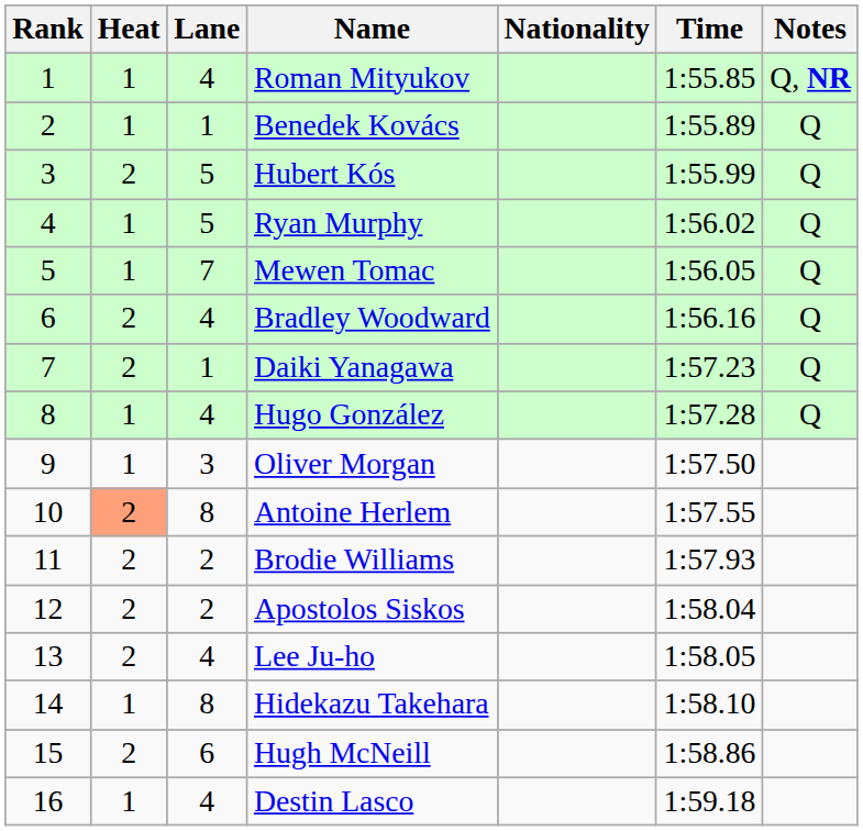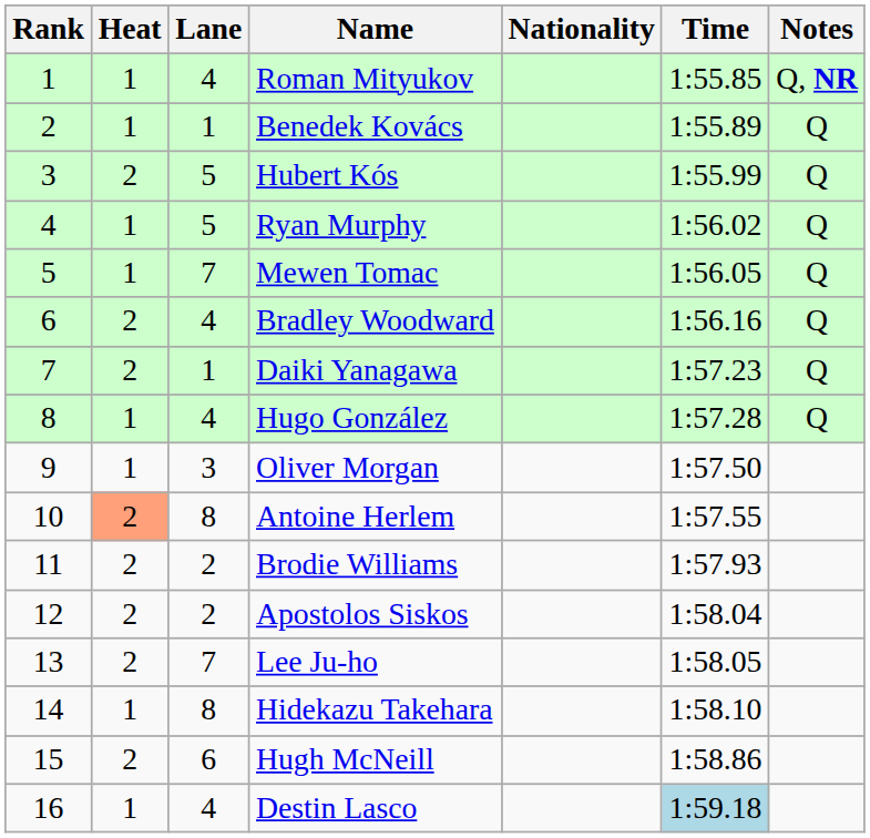Lee Ju-ho | Lane: 4 -> 7
Destin Lasco | Time: no background -> lightblue background
